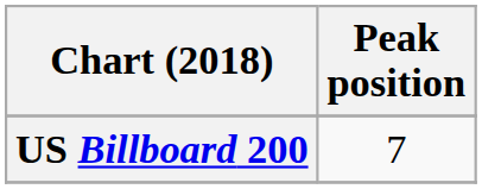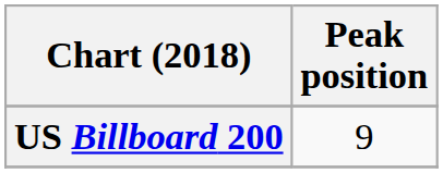US Billboard 200 | Peak position: 7 -> 9
